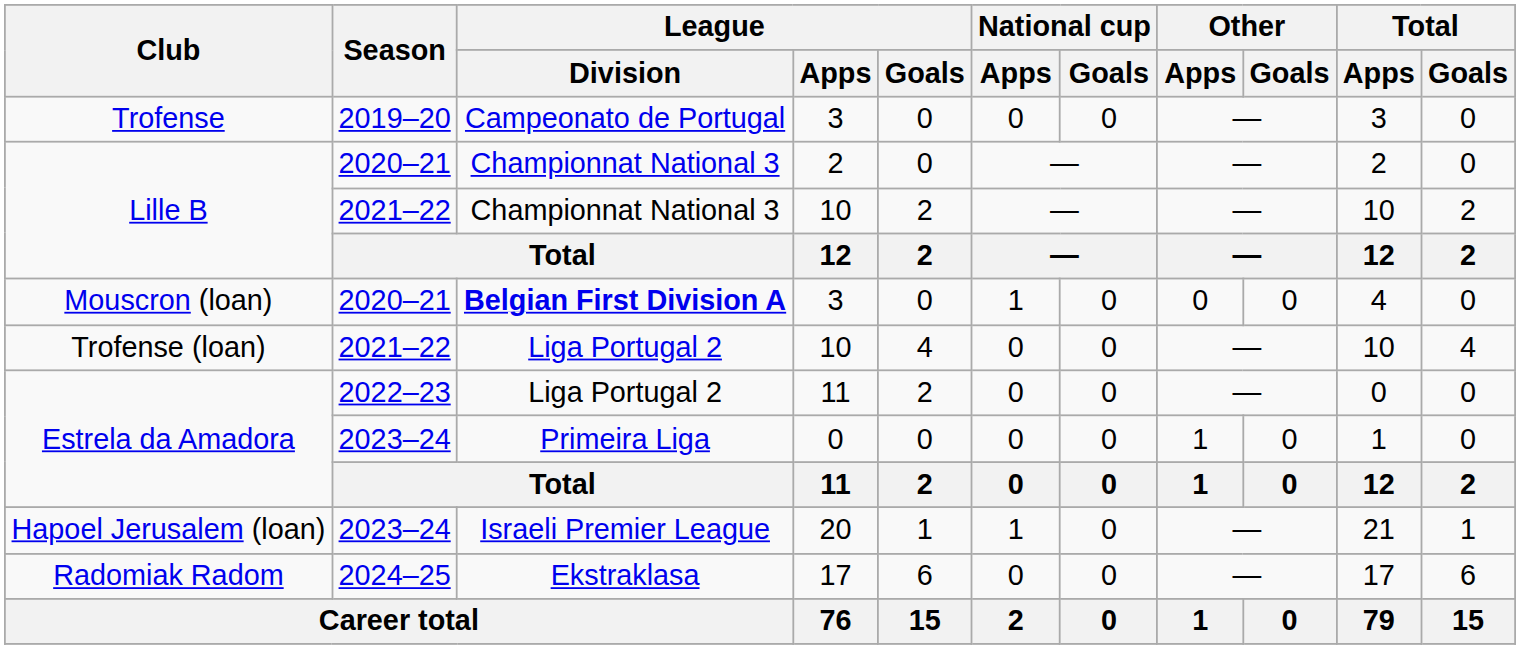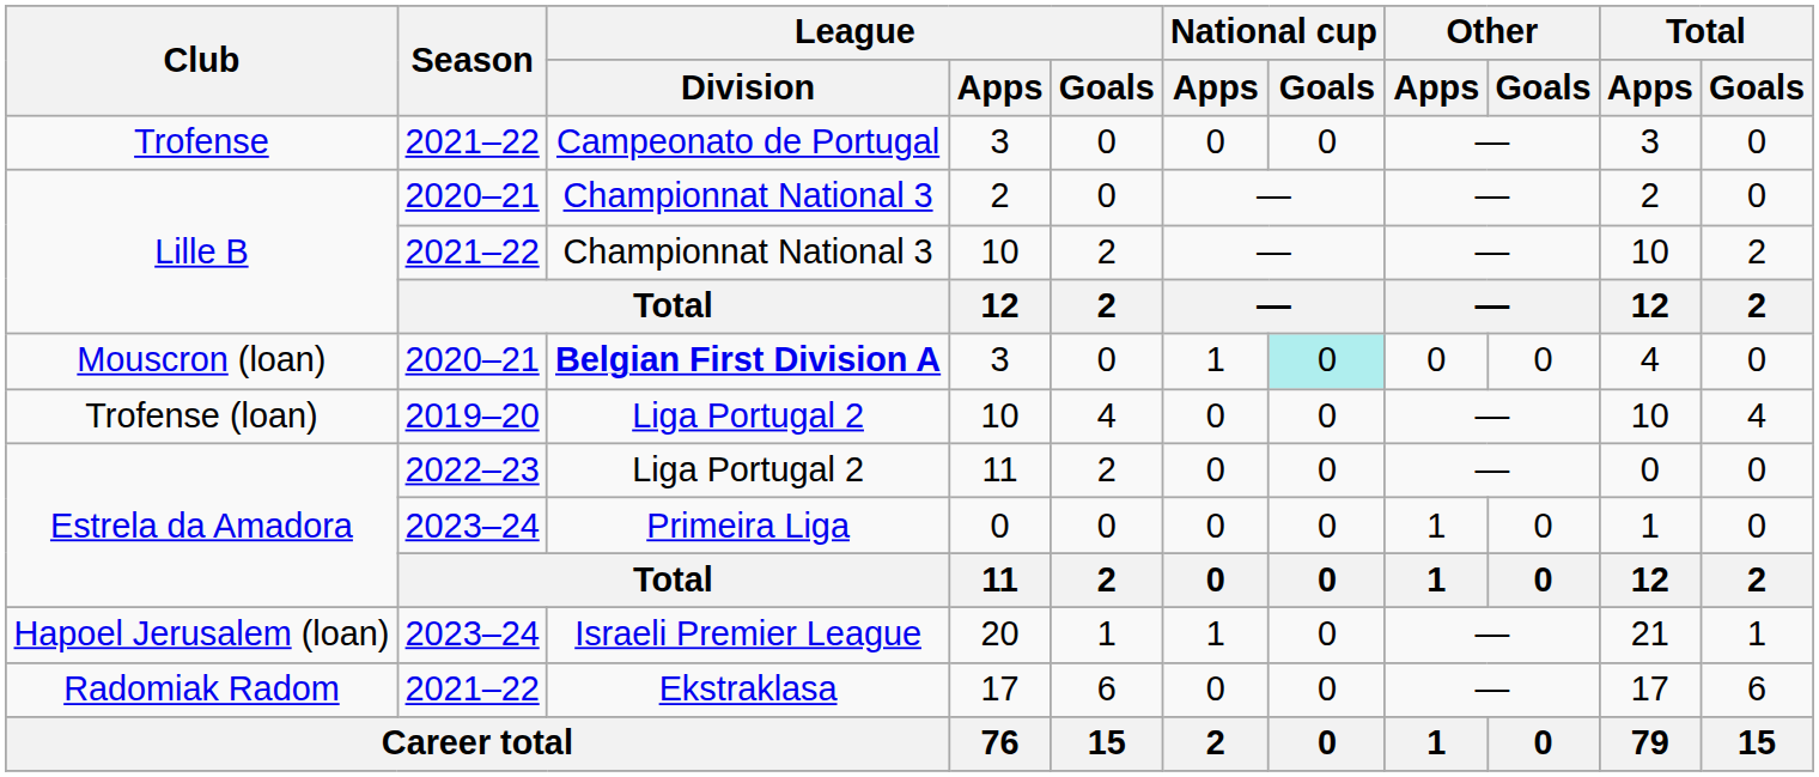Trofense | Season: 2019–20 -> 2021–22
Mouscron (loan) | National cup / Goals: no background -> paleturquoise background
Trofense (loan) | Season: 2021–22 -> 2019–20
Radomiak Radom | Season: 2024–25 -> 2021–22
